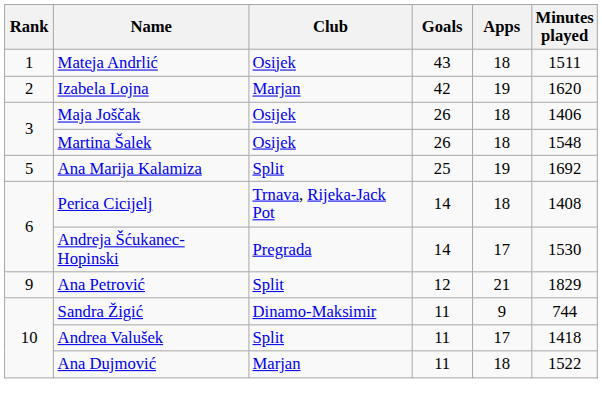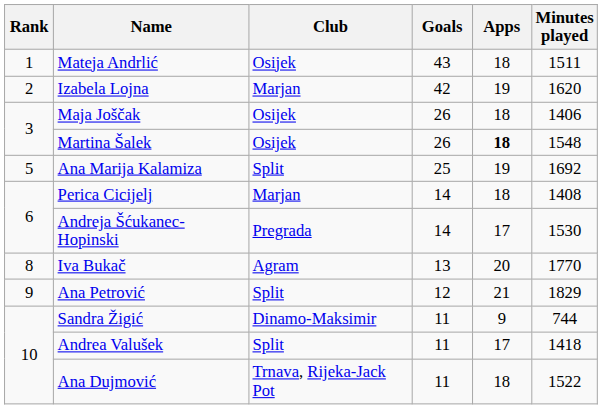Martina Šalek | Apps: normal -> bold
Perica Cicijelj | Club: Trnava, Rijeka-Jack Pot -> Marjan
+ row: 8 | Iva Bukač | Agram | 13 | 20 | 1770
Ana Dujmović | Club: Marjan -> Trnava, Rijeka-Jack Pot
